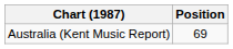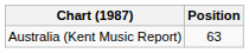Australia (Kent Music Report) | Position: 69 -> 63
